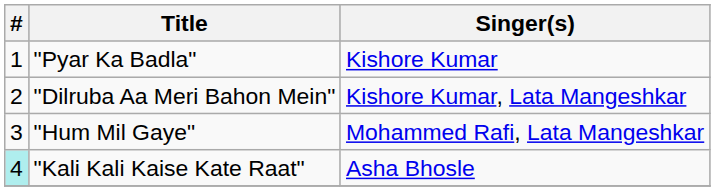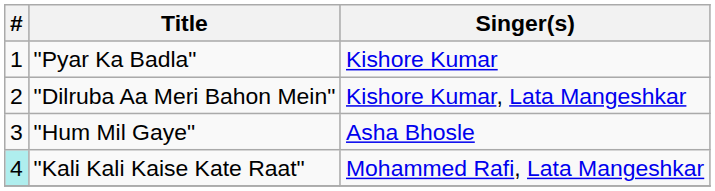"Hum Mil Gaye" | Singer(s): Mohammed Rafi, Lata Mangeshkar -> Asha Bhosle
"Kali Kali Kaise Kate Raat" | Singer(s): Asha Bhosle -> Mohammed Rafi, Lata Mangeshkar
